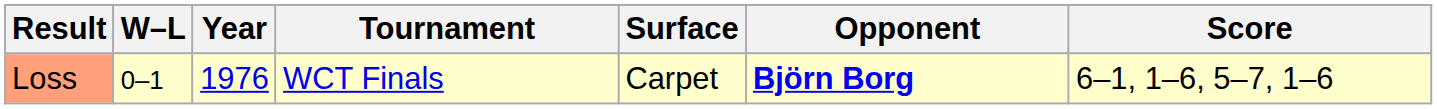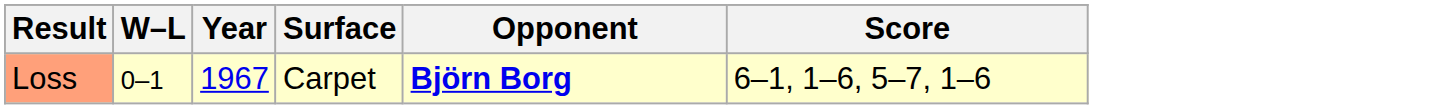- column: Tournament | WCT Finals
Loss | Year: 1976 -> 1967
